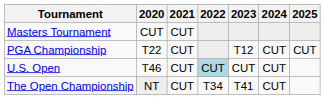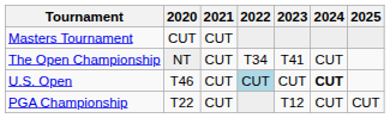rows swapped: PGA Championship <-> The Open Championship
U.S. Open | 2024: normal -> bold
